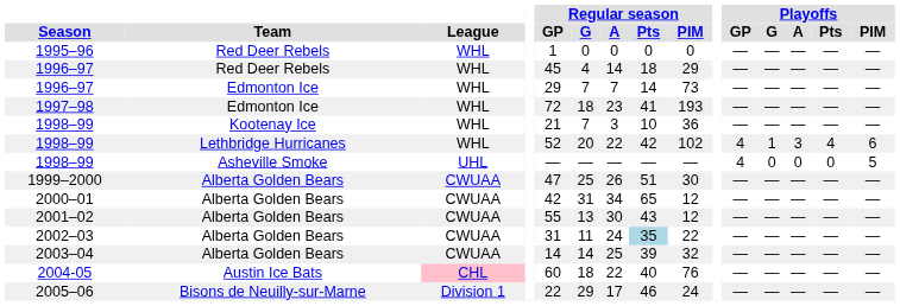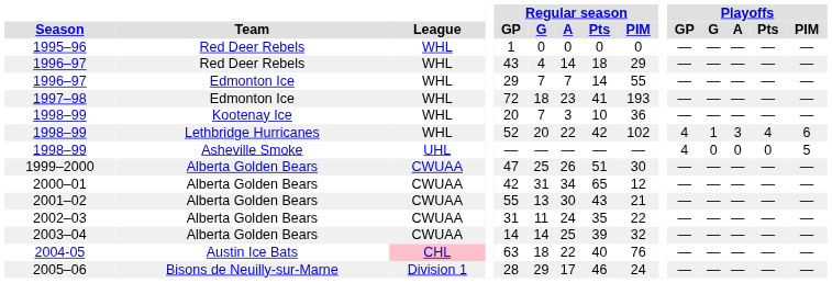1996–97 / Red Deer Rebels | Regular season / GP: 45 -> 43
1996–97 / Edmonton Ice | Regular season / PIM: 73 -> 55
1998–99 / Kootenay Ice | Regular season / GP: 21 -> 20
2001–02 | Regular season / PIM: 12 -> 21
2002–03 | Regular season / Pts: lightblue background -> no background
2004-05 | Regular season / GP: 60 -> 63
2005–06 | Regular season / GP: 22 -> 28
